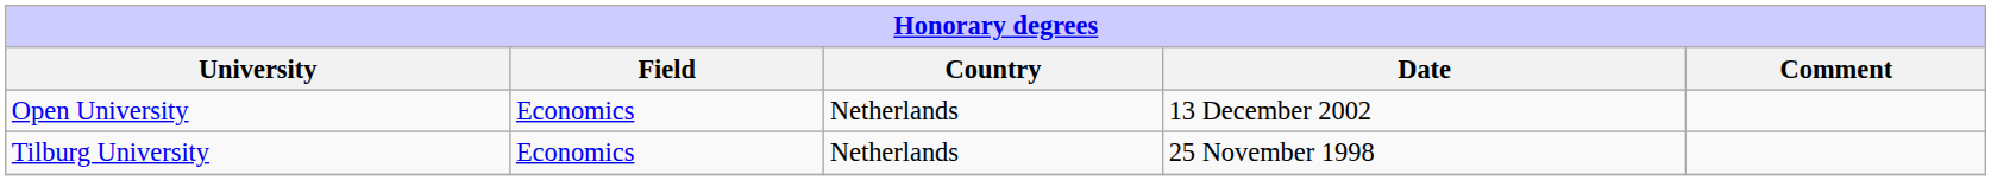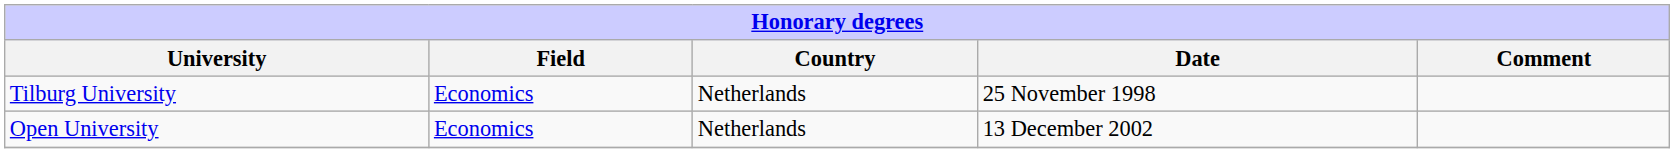rows swapped: Tilburg University <-> Open University
